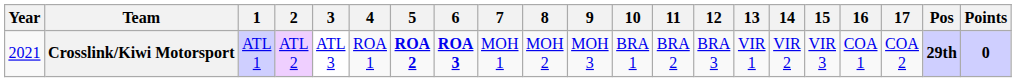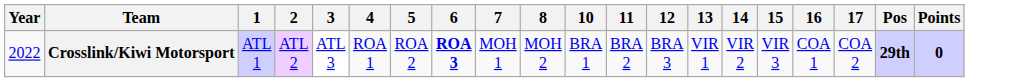- column: 9 | MOH 3
Crosslink/Kiwi Motorsport | Year: 2021 -> 2022
Crosslink/Kiwi Motorsport | 5: bold -> normal
